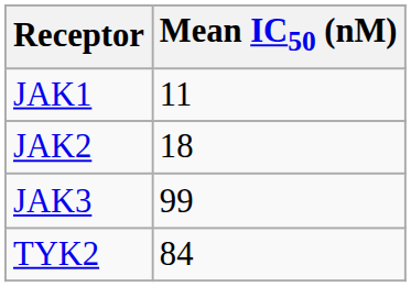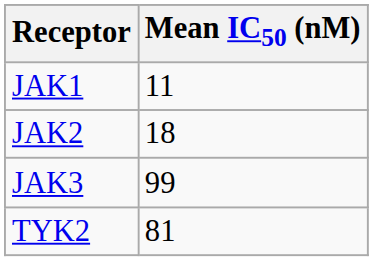TYK2 | Mean IC50 (nM): 84 -> 81
